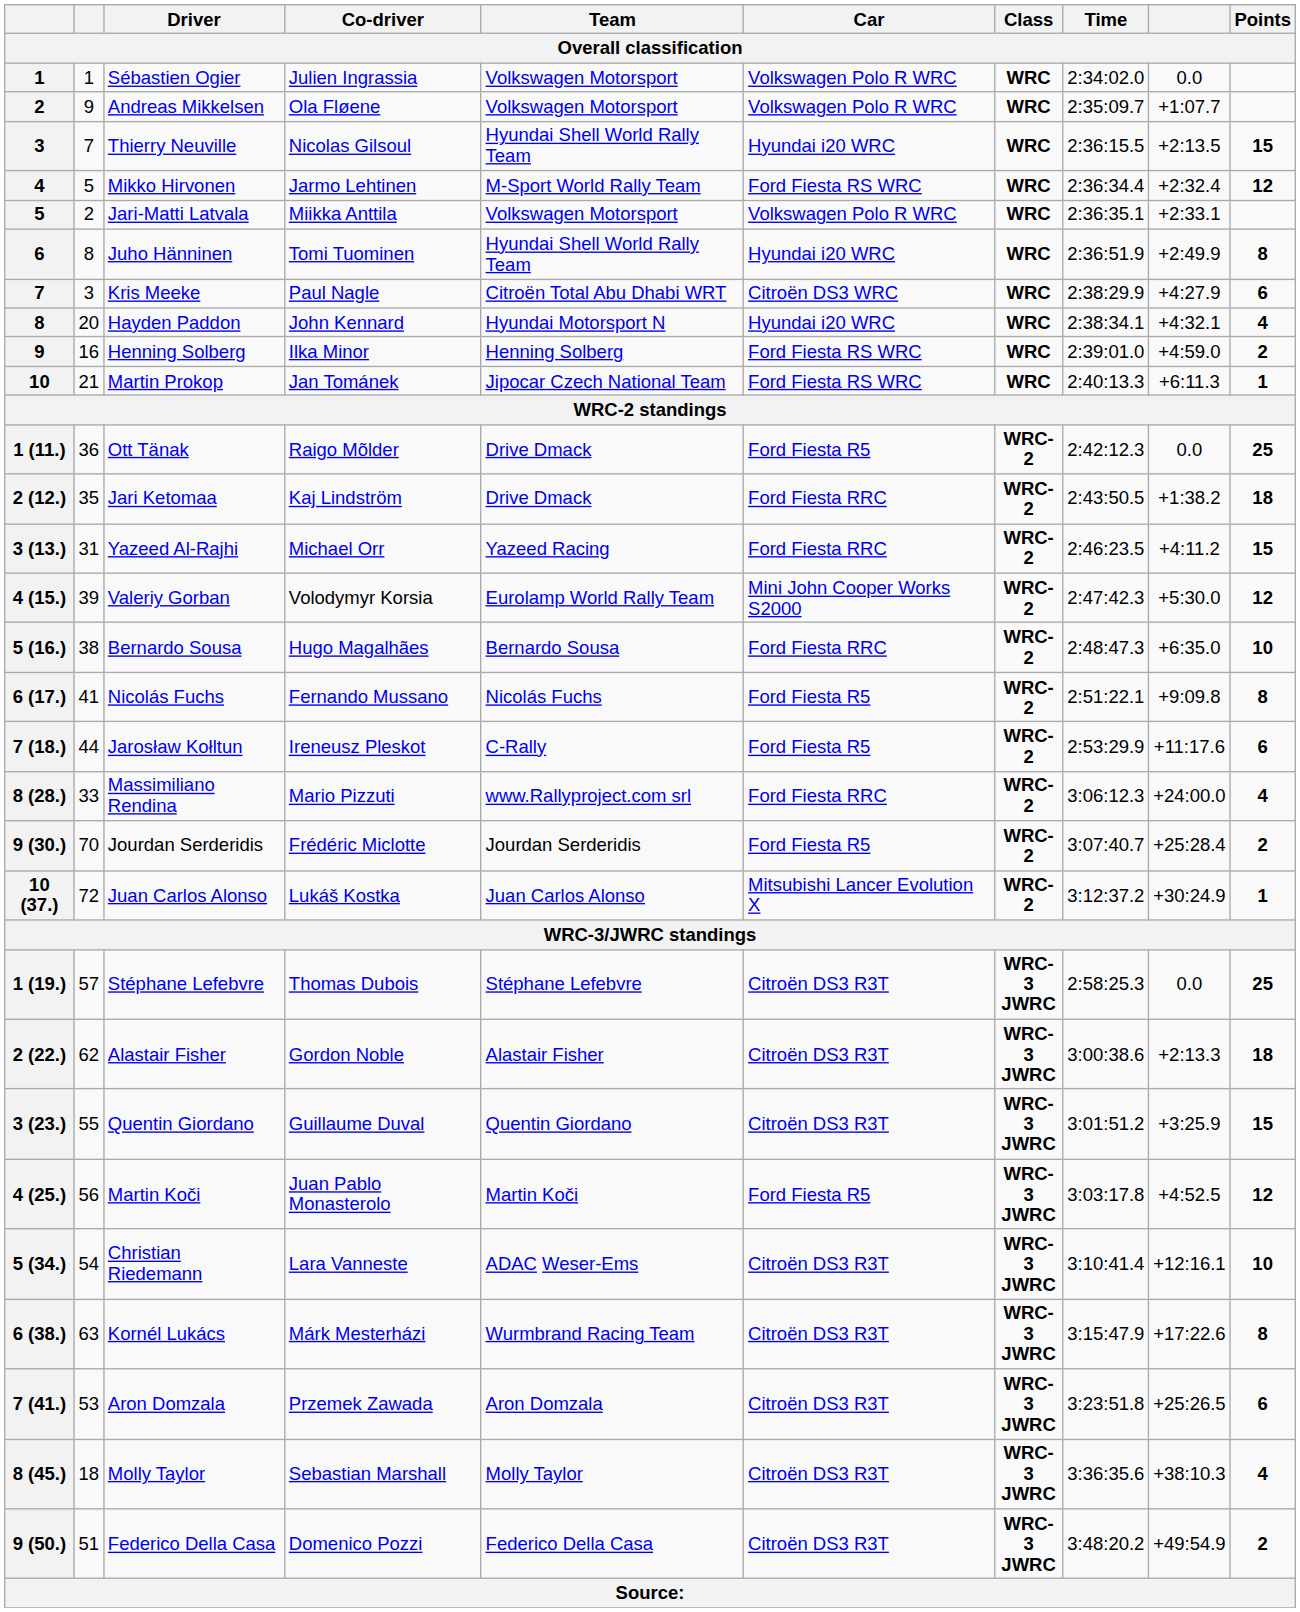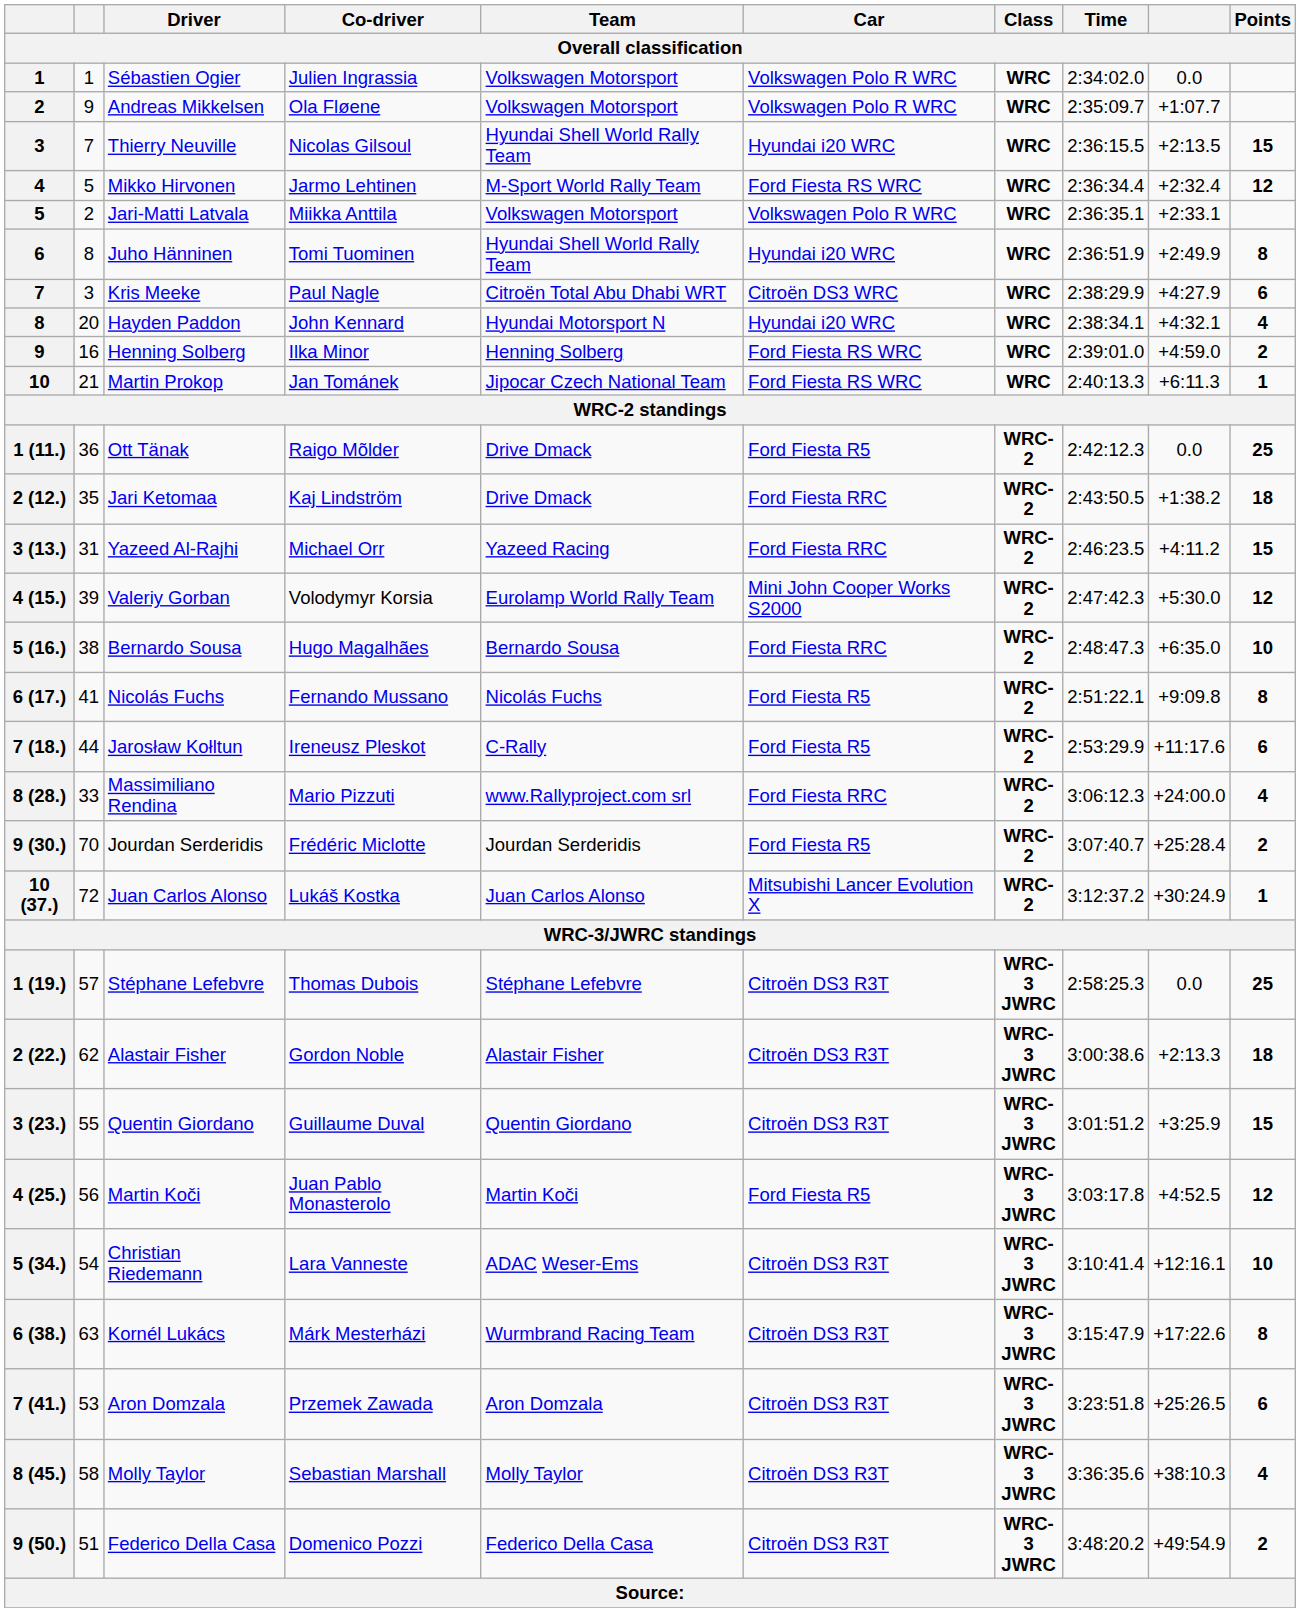8 (45.) | column 2: 18 -> 58
